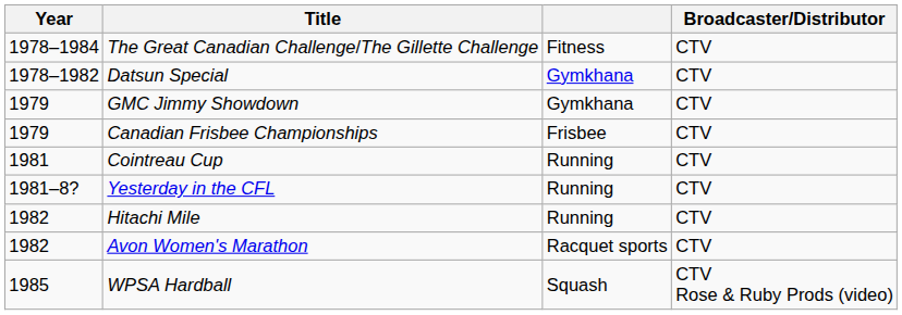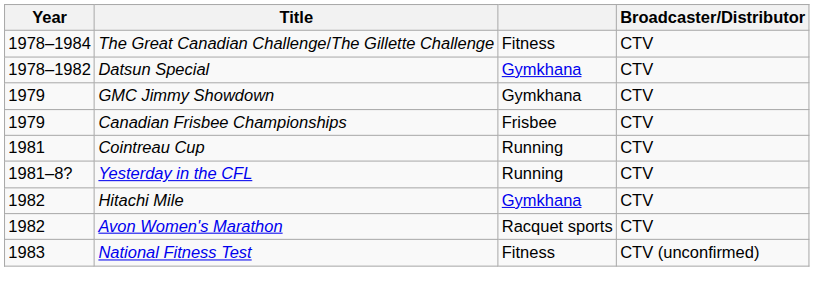Hitachi Mile | column 3: Running -> Gymkhana
+ row: 1983 | National Fitness Test | Fitness | CTV (unconfirmed)
- row: 1985 | WPSA Hardball | Squash | CTV Rose & Ruby Prods (video)
